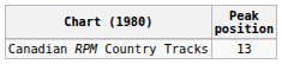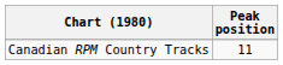Canadian RPM Country Tracks | Peak position: 13 -> 11
